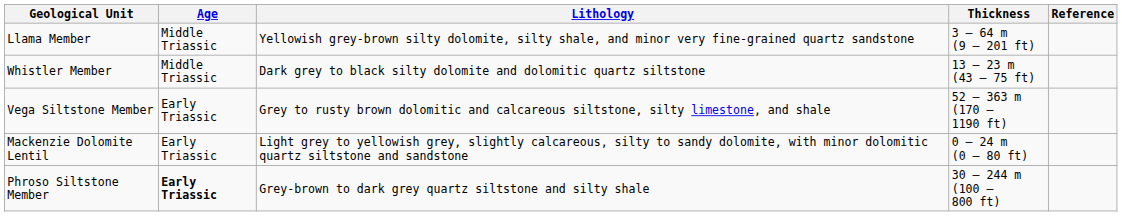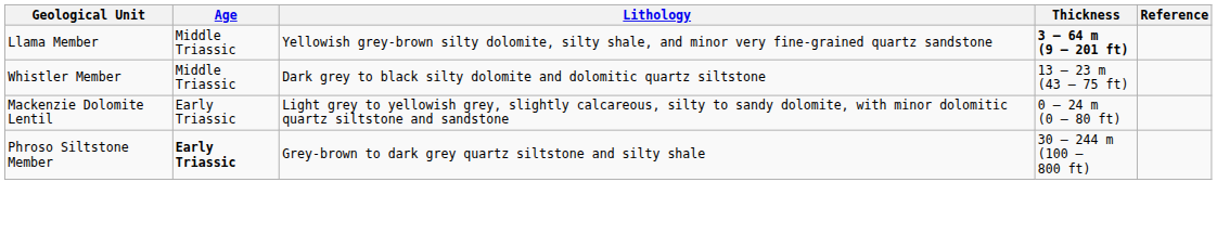Llama Member | Thickness: normal -> bold
- row: Vega Siltstone Member | Early Triassic | Grey to rusty brown dolomitic and calcareous siltstone, silty limestone, and shale | 52 – 363 m (170 – 1190 ft)
